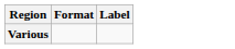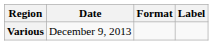+ column: Date | December 9, 2013
